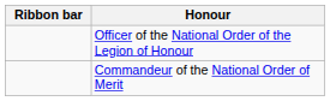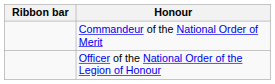rows swapped: Officer of the National Order of the Legion of Honour <-> Commandeur of the National Order of Merit
